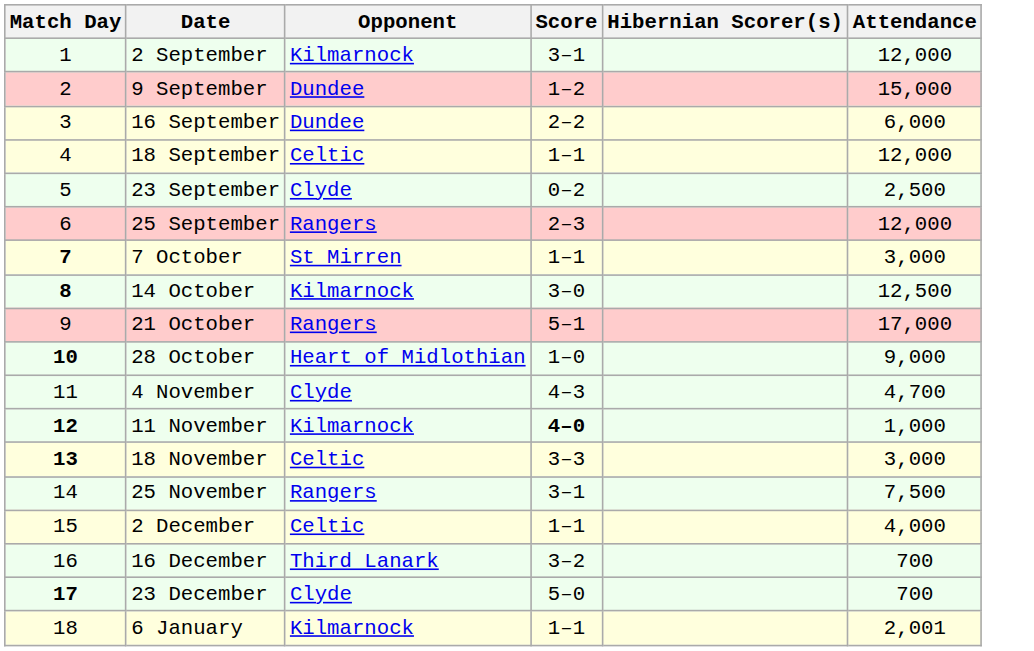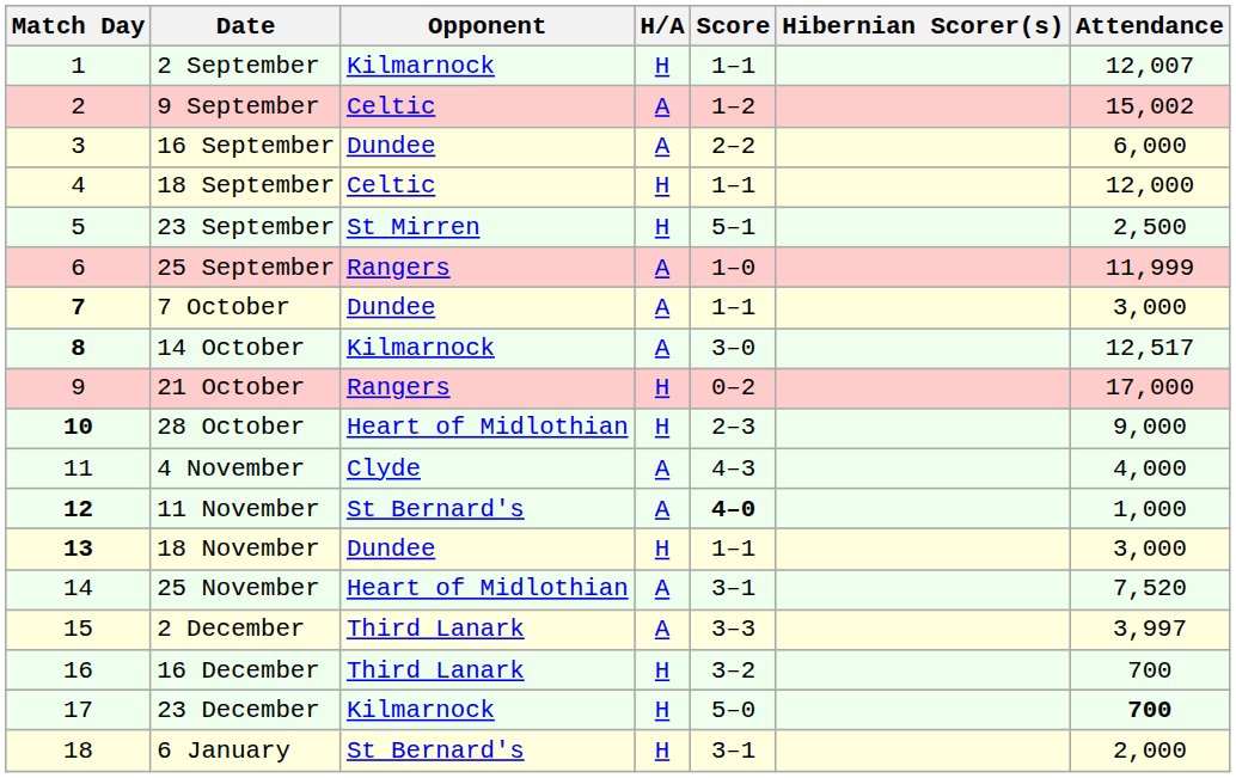+ column: H/A | H | A | A | H | H | A | A | A | H | H | A | A | H | A | A | H | H | H
2 September | Score: 3–1 -> 1–1
2 September | Attendance: 12,000 -> 12,007
9 September | Opponent: Dundee -> Celtic
9 September | Attendance: 15,000 -> 15,002
23 September | Opponent: Clyde -> St Mirren
23 September | Score: 0–2 -> 5–1
25 September | Score: 2–3 -> 1–0
25 September | Attendance: 12,000 -> 11,999
7 October | Opponent: St Mirren -> Dundee
14 October | Attendance: 12,500 -> 12,517
21 October | Score: 5–1 -> 0–2
28 October | Score: 1–0 -> 2–3
4 November | Attendance: 4,700 -> 4,000
11 November | Opponent: Kilmarnock -> St Bernard's
18 November | Opponent: Celtic -> Dundee
18 November | Score: 3–3 -> 1–1
25 November | Opponent: Rangers -> Heart of Midlothian
25 November | Attendance: 7,500 -> 7,520
2 December | Opponent: Celtic -> Third Lanark
2 December | Score: 1–1 -> 3–3
2 December | Attendance: 4,000 -> 3,997
23 December | Match Day: bold -> normal
23 December | Opponent: Clyde -> Kilmarnock
23 December | Attendance: normal -> bold
6 January | Opponent: Kilmarnock -> St Bernard's
6 January | Score: 1–1 -> 3–1
6 January | Attendance: 2,001 -> 2,000
